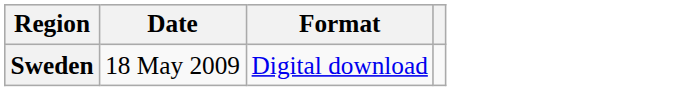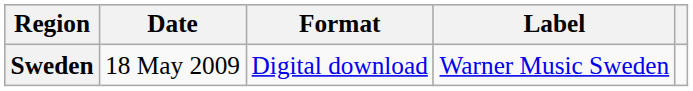+ column: Label | Warner Music Sweden
